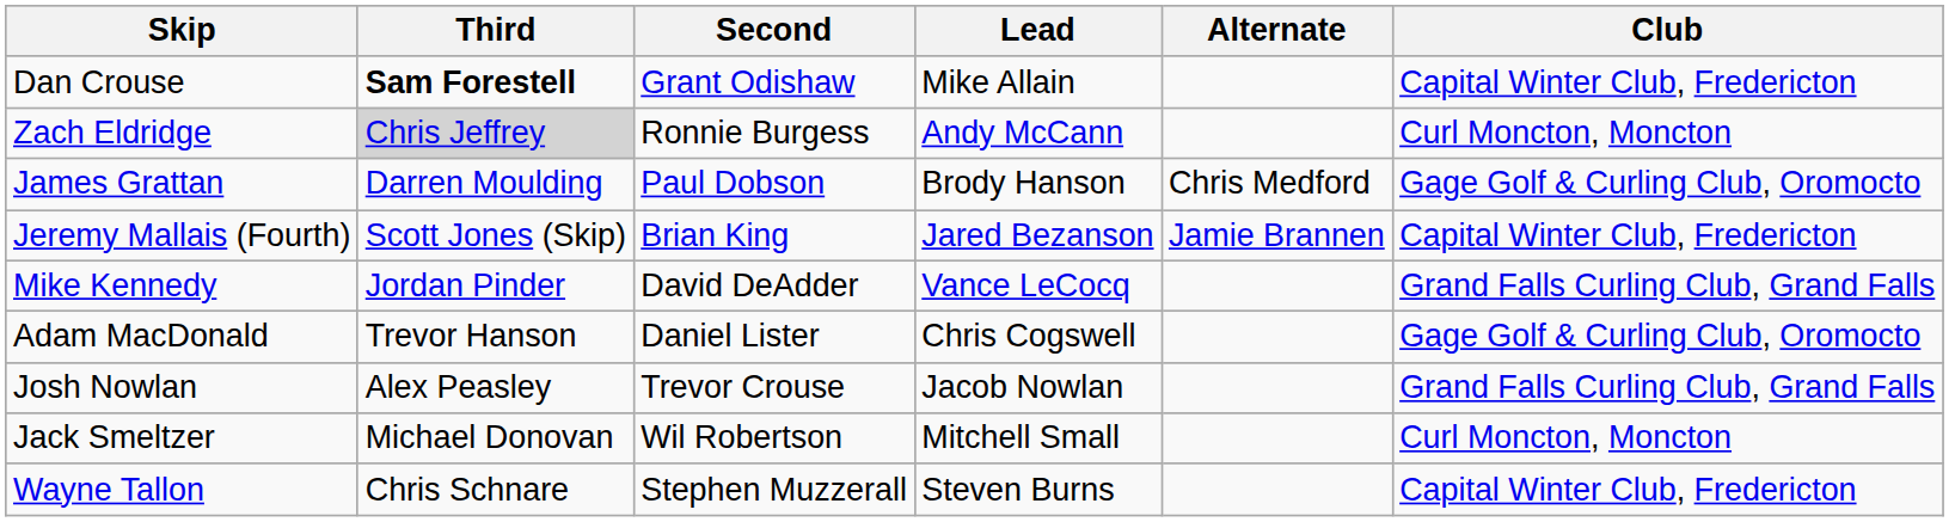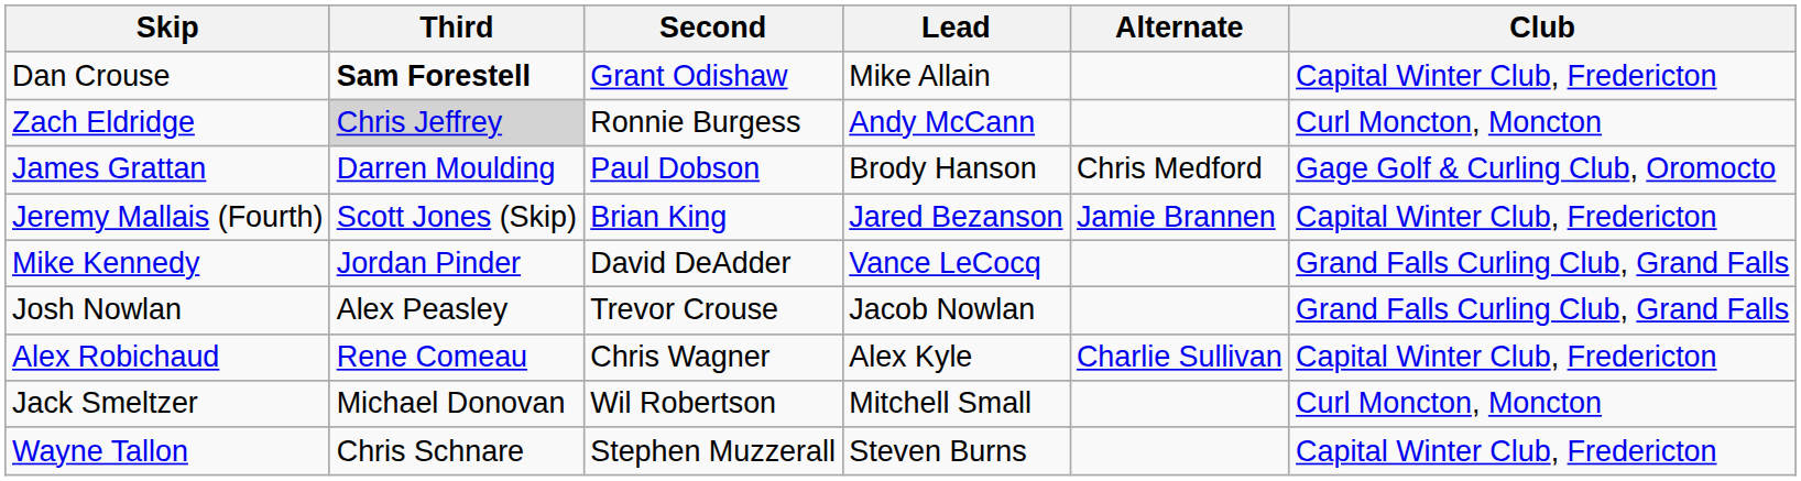- row: Adam MacDonald | Trevor Hanson | Daniel Lister | Chris Cogswell | Gage Golf & Curling Club, Oromocto
+ row: Alex Robichaud | Rene Comeau | Chris Wagner | Alex Kyle | Charlie Sullivan | Capital Winter Club, Fredericton
